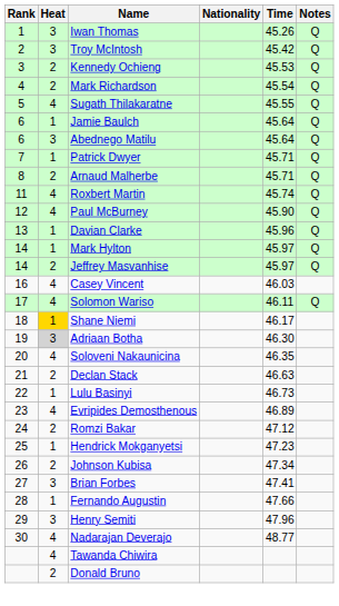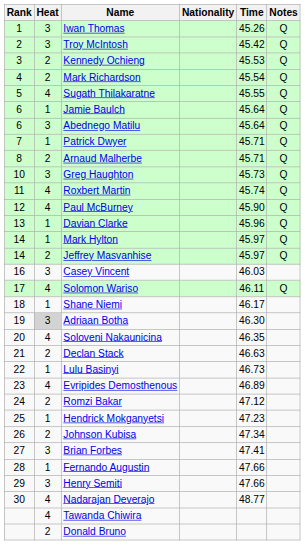+ row: 10 | 3 | Greg Haughton | 45.73 | Q
Casey Vincent | Heat: 4 -> 3
Shane Niemi | Heat: gold background -> no background
Henry Semiti | Time: 47.96 -> 47.66
